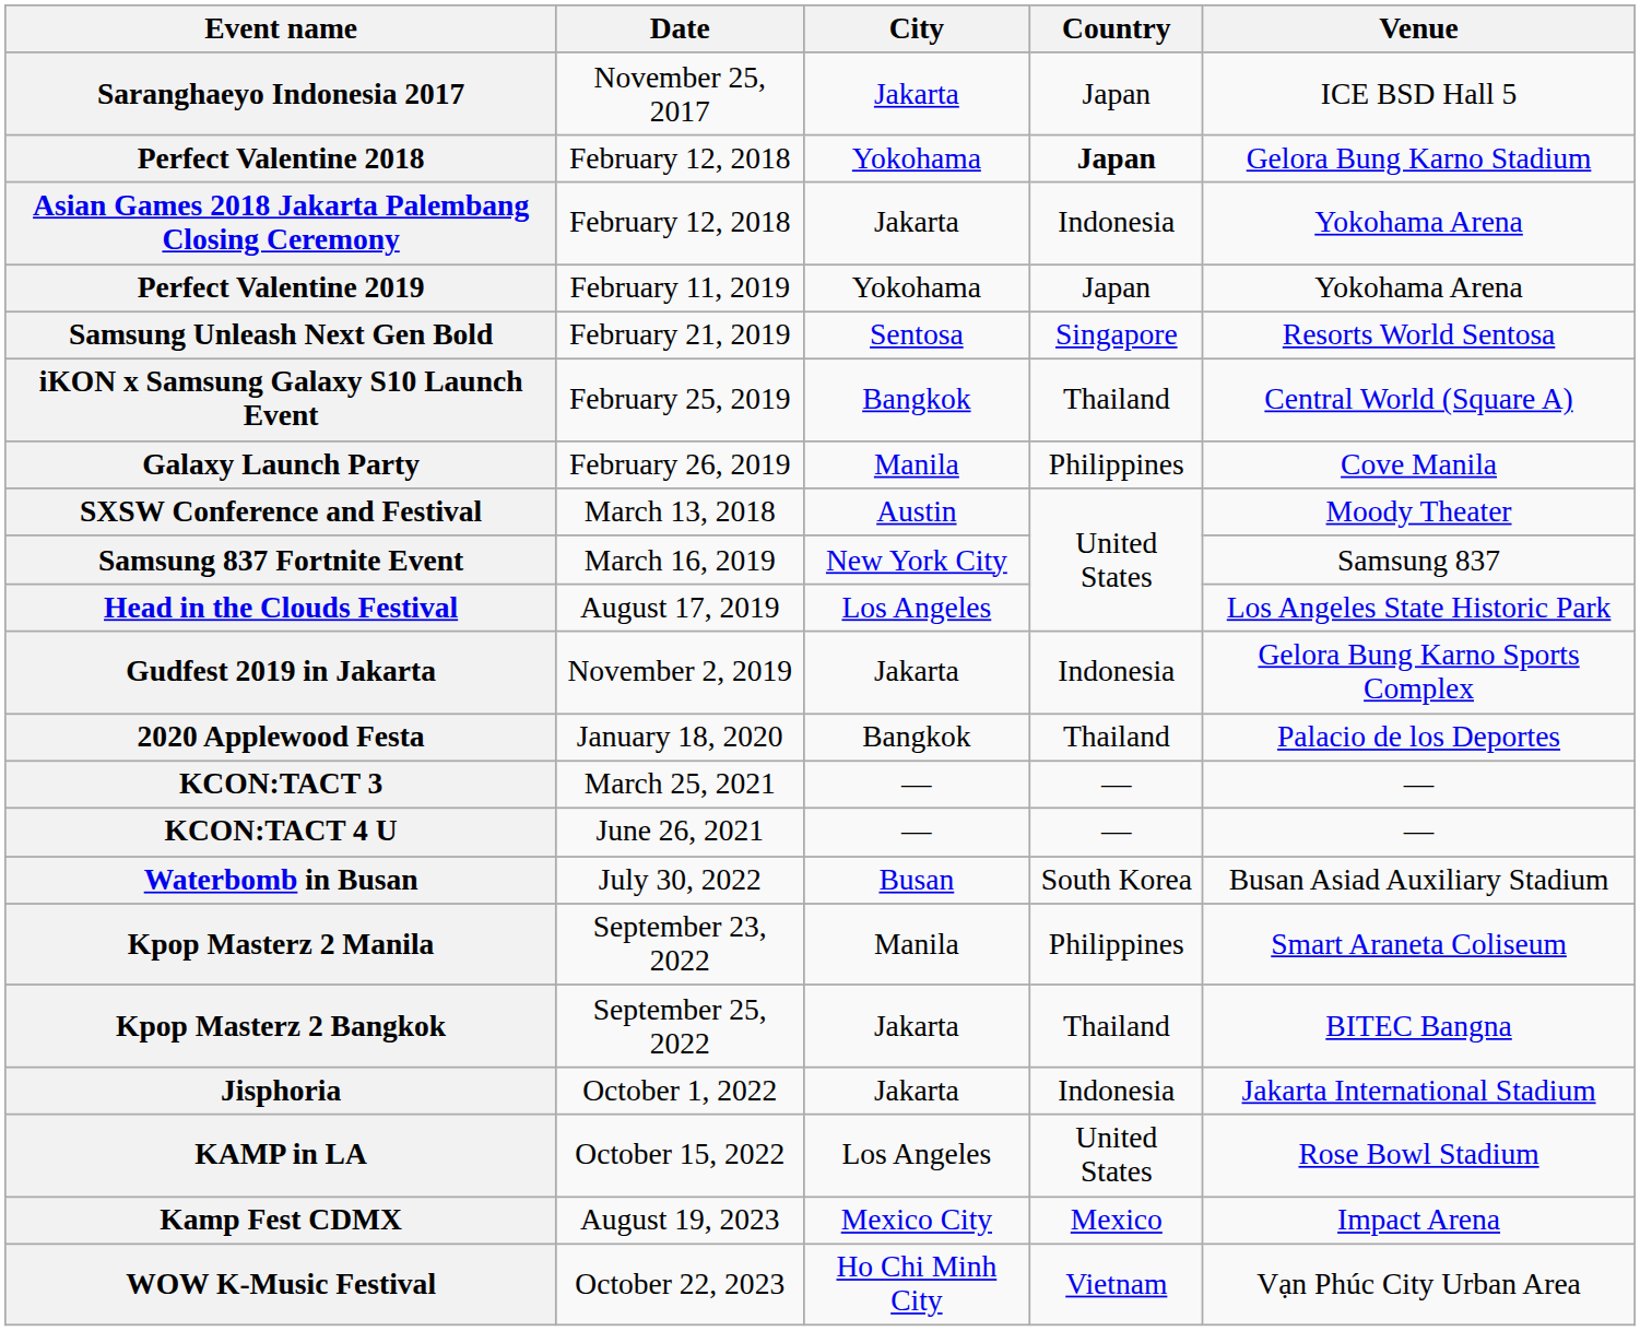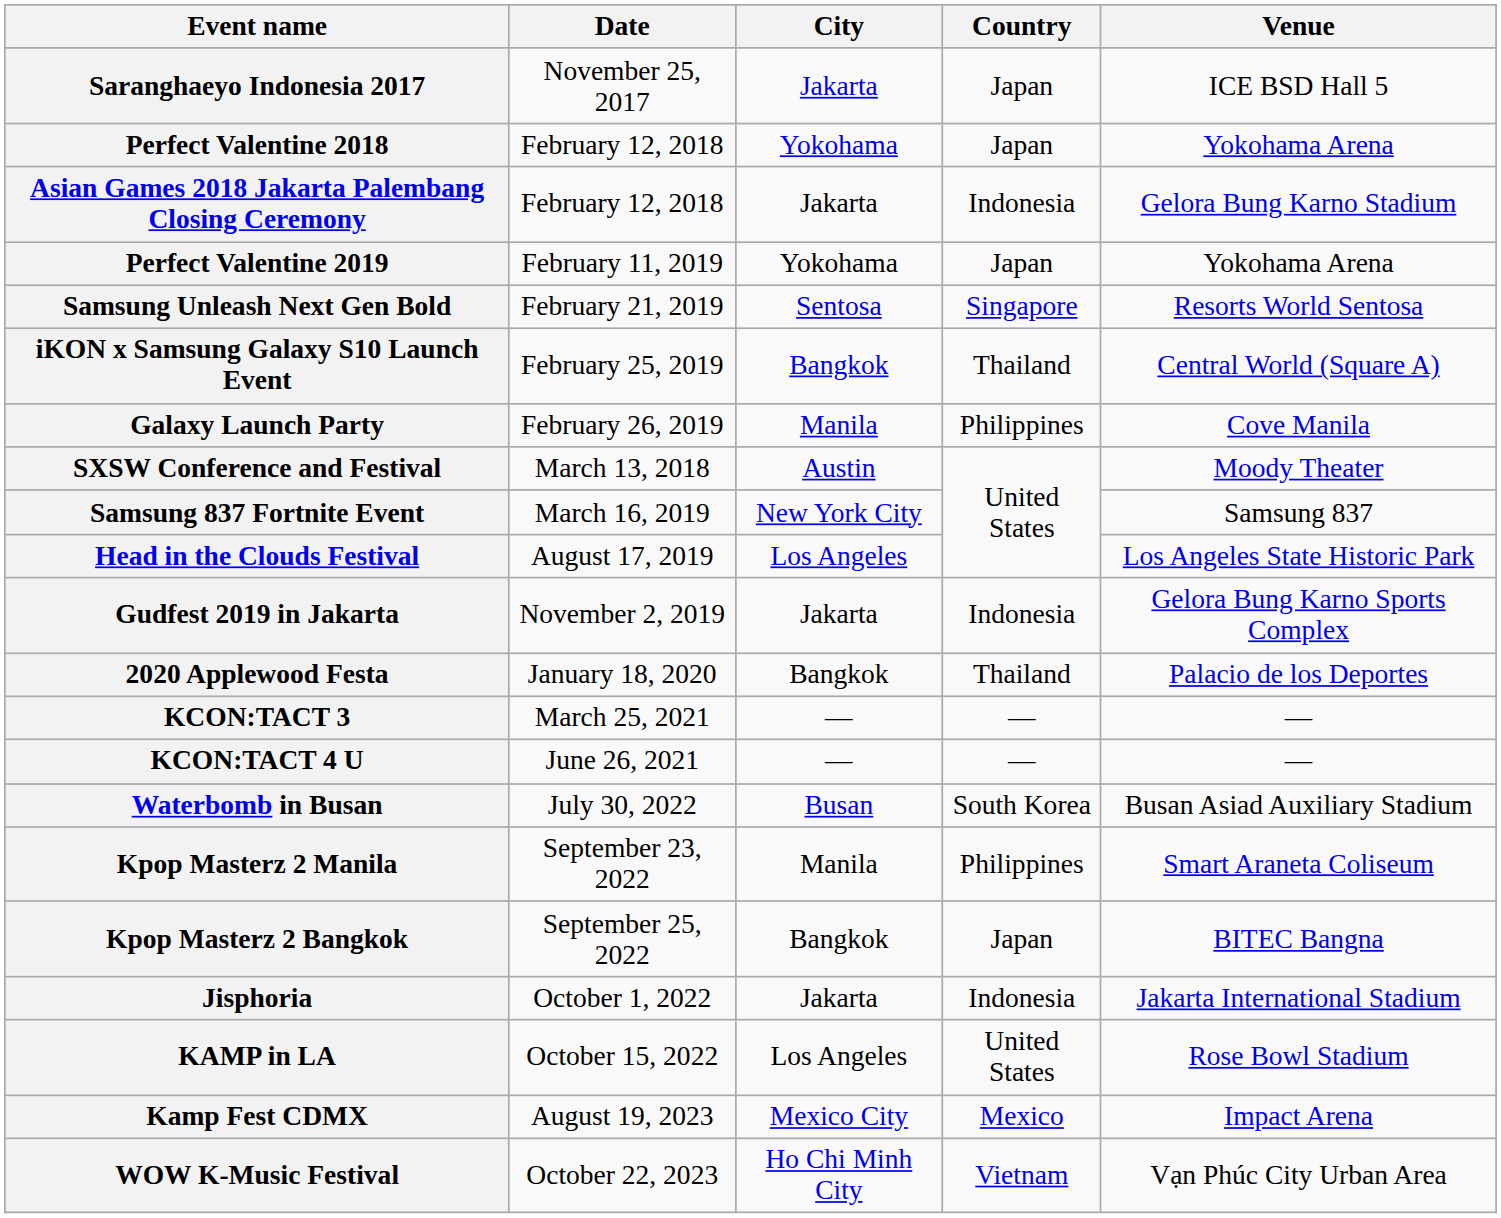Perfect Valentine 2018 | Country: bold -> normal
Perfect Valentine 2018 | Venue: Gelora Bung Karno Stadium -> Yokohama Arena
Asian Games 2018 Jakarta Palembang Closing Ceremony | Venue: Yokohama Arena -> Gelora Bung Karno Stadium
Kpop Masterz 2 Bangkok | City: Jakarta -> Bangkok
Kpop Masterz 2 Bangkok | Country: Thailand -> Japan
